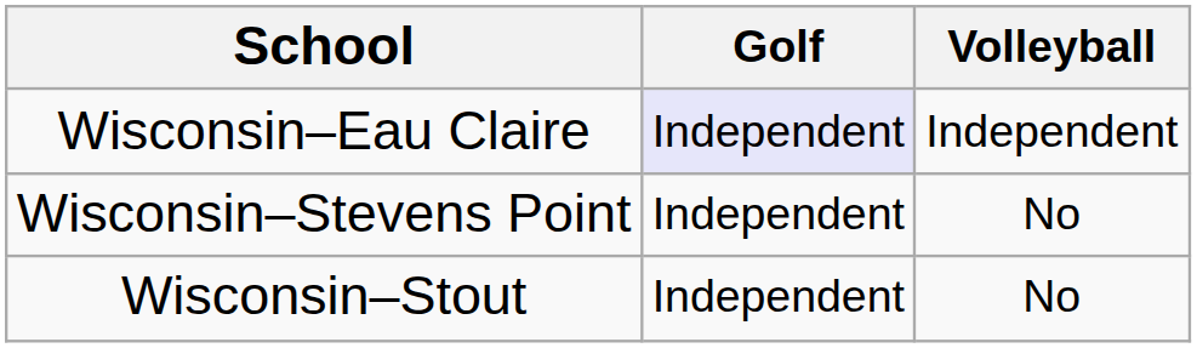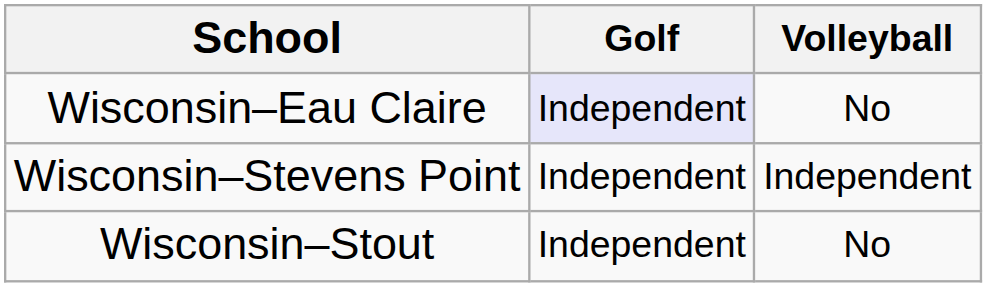Wisconsin–Eau Claire | Volleyball: Independent -> No
Wisconsin–Stevens Point | Volleyball: No -> Independent
